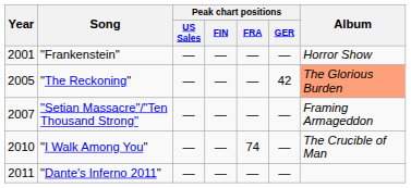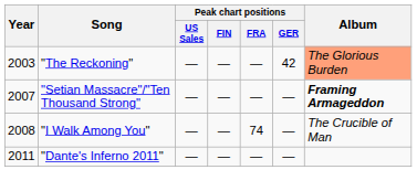- row: 2001 | "Frankenstein" | — | — | — | — | Horror Show
"The Reckoning" | Year: 2005 -> 2003
"Setian Massacre"/"Ten Thousand Strong" | Album: normal -> bold
"I Walk Among You" | Year: 2010 -> 2008
